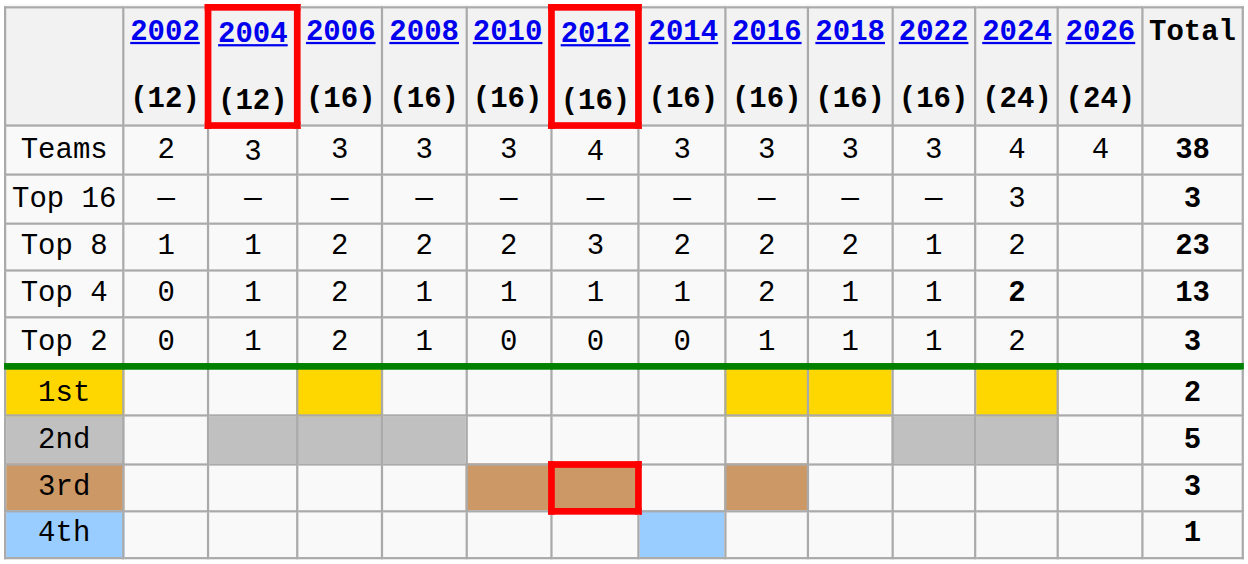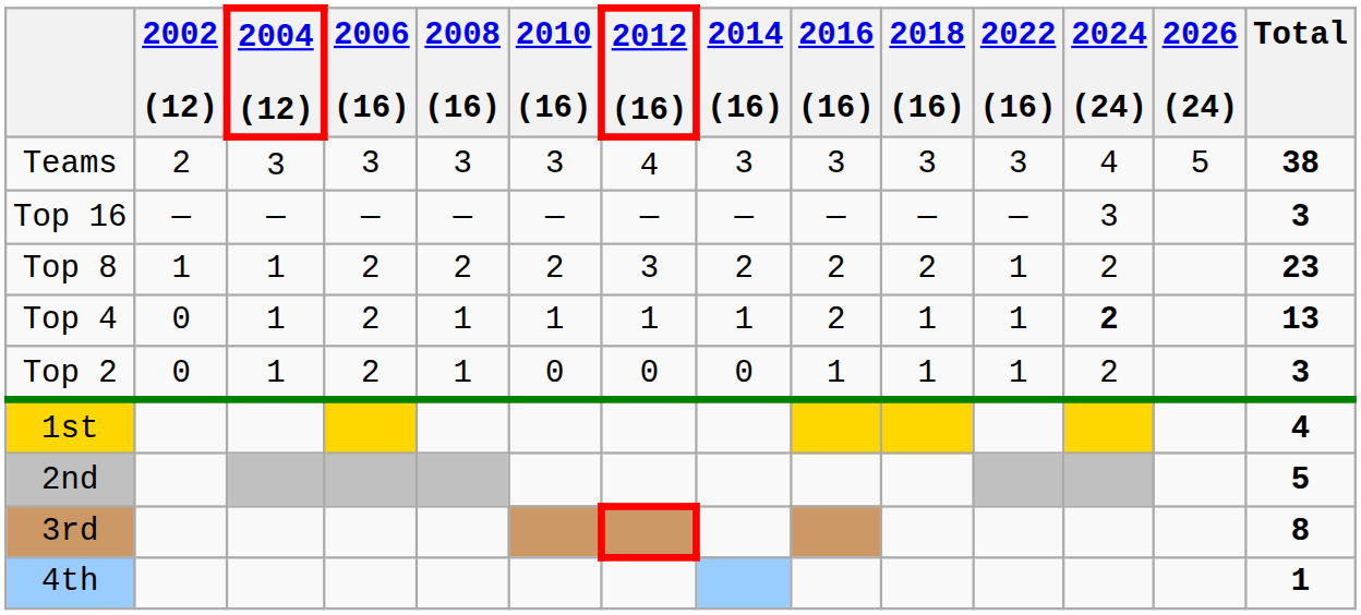Teams | 2026 (24): 4 -> 5
1st | Total: 2 -> 4
3rd | Total: 3 -> 8
